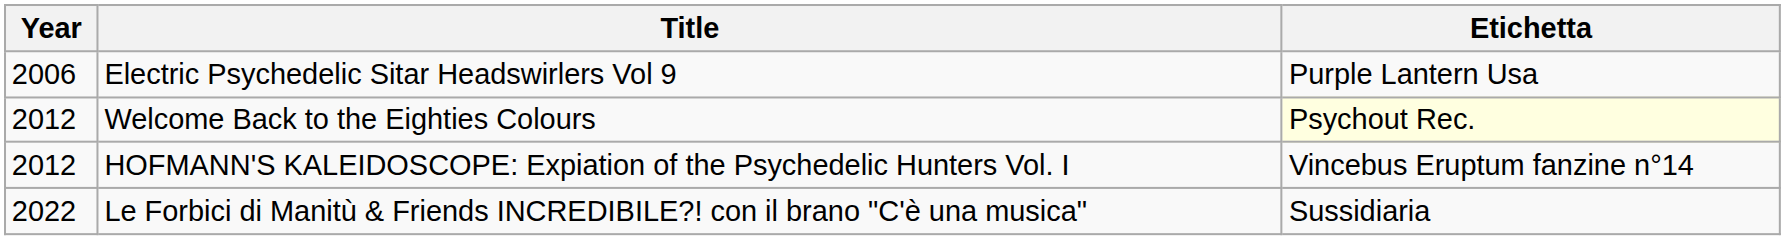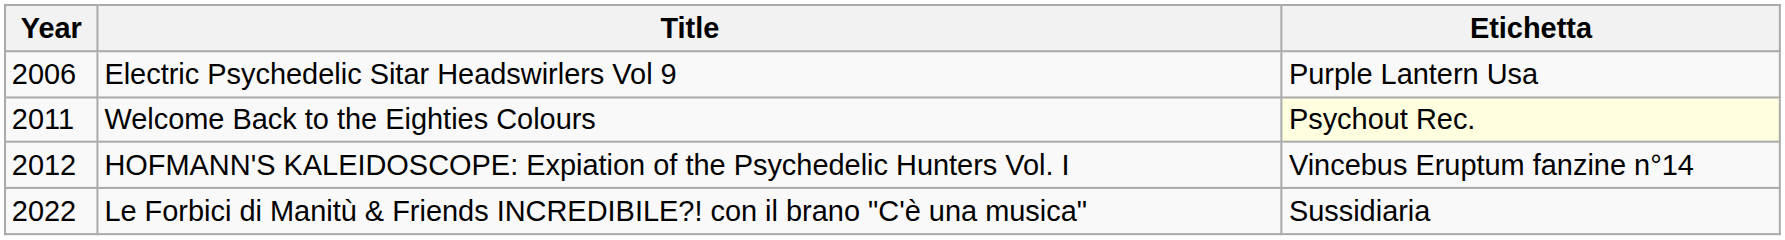Welcome Back to the Eighties Colours | Year: 2012 -> 2011
